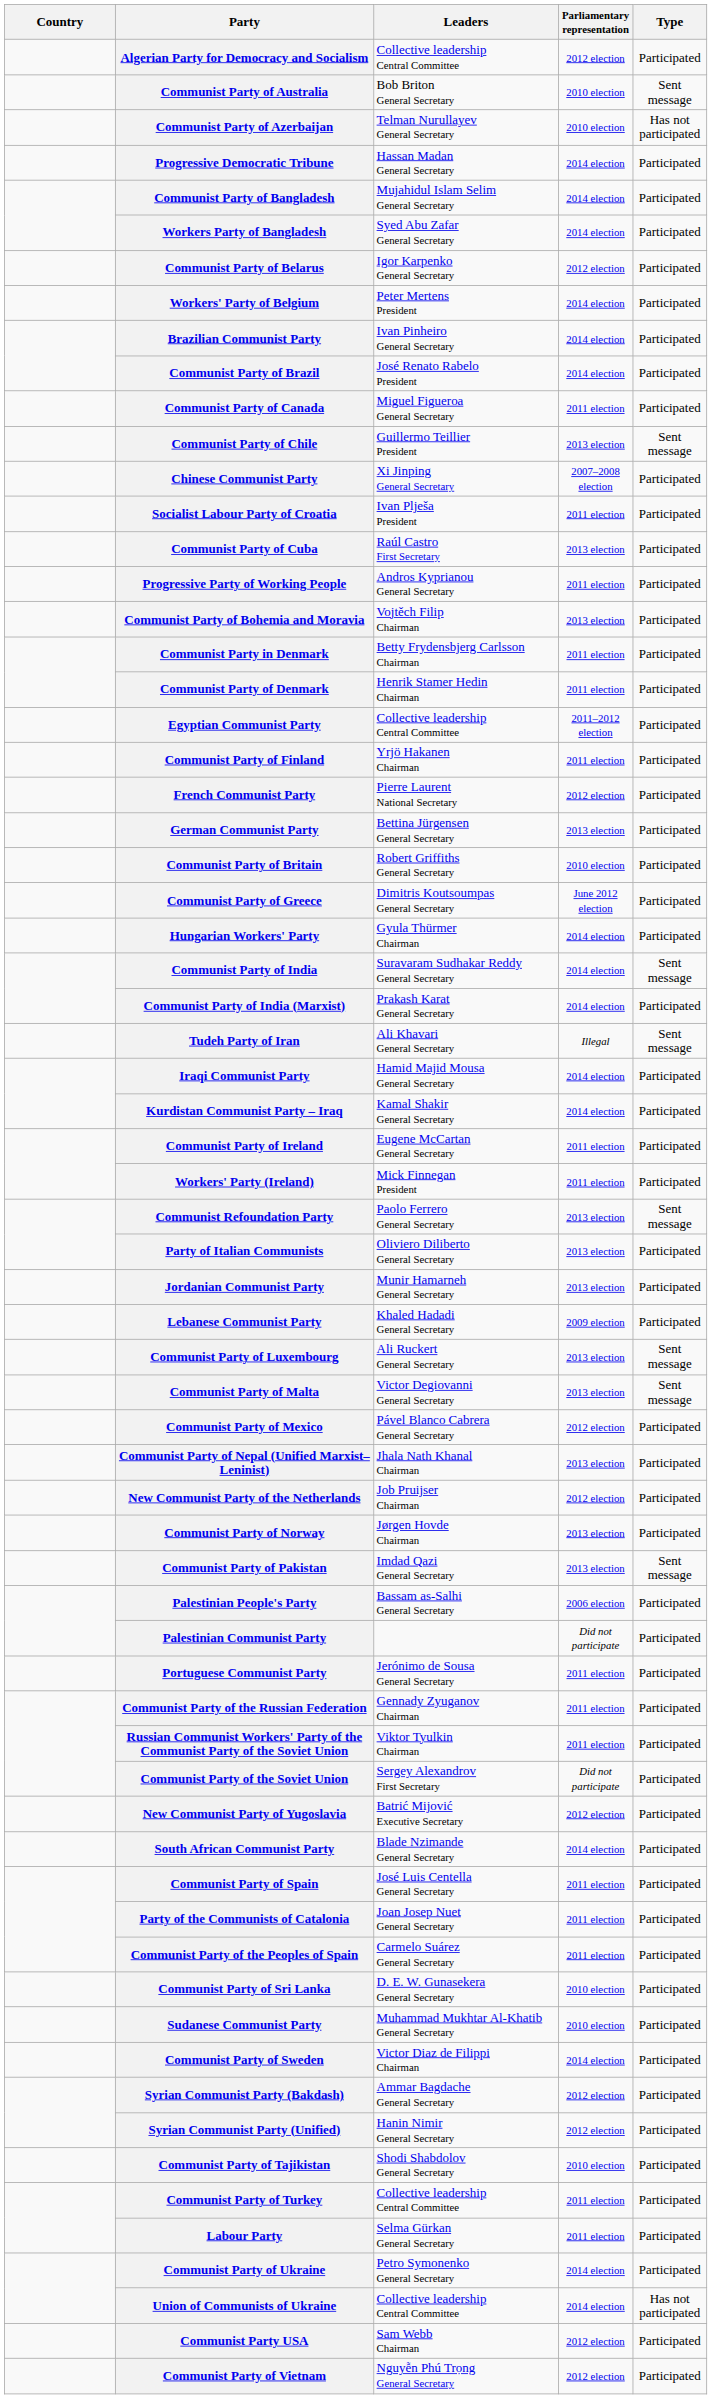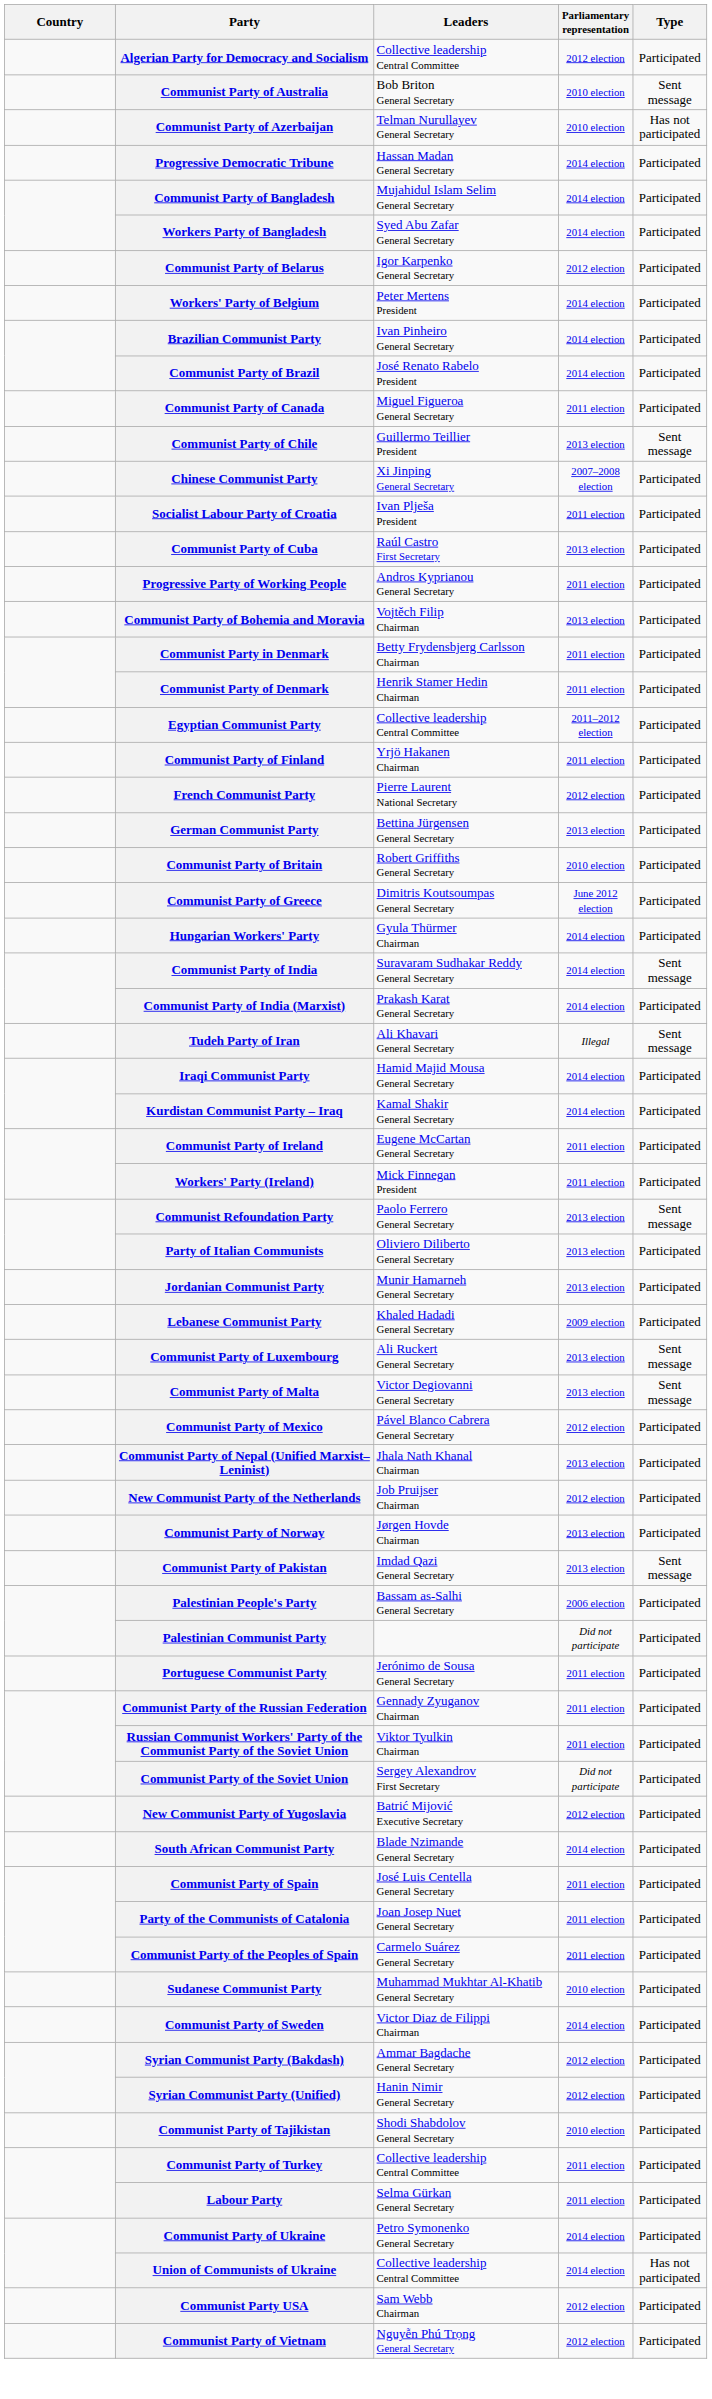- row: Communist Party of Sri Lanka | D. E. W. Gunasekera General Secretary | 2010 election | Participated
